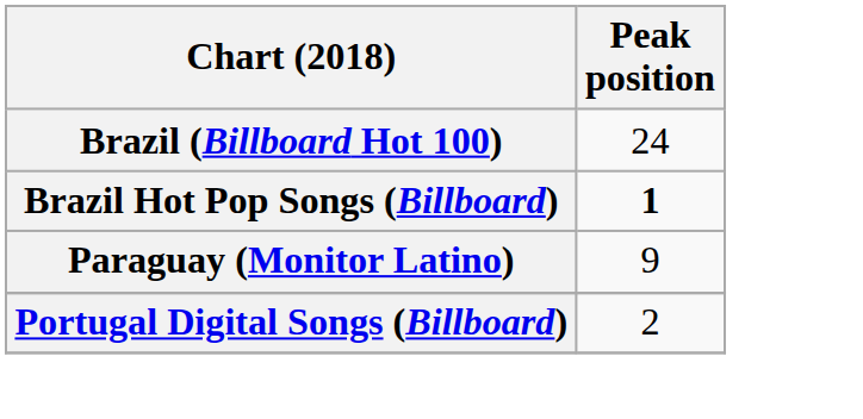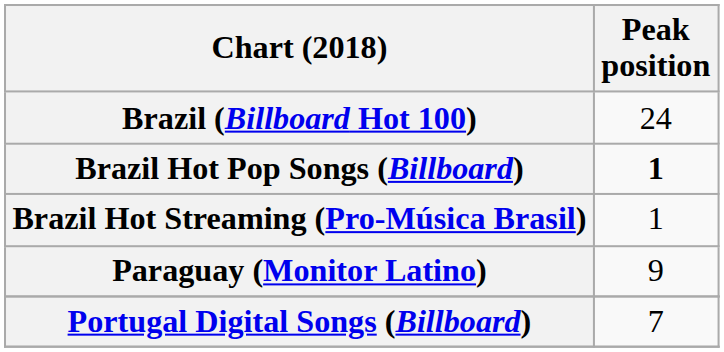+ row: Brazil Hot Streaming (Pro-Música Brasil) | 1
Portugal Digital Songs (Billboard) | Peak position: 2 -> 7
